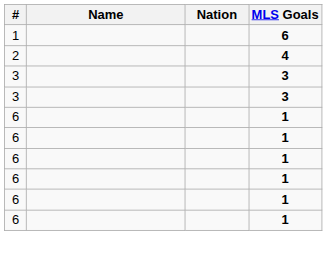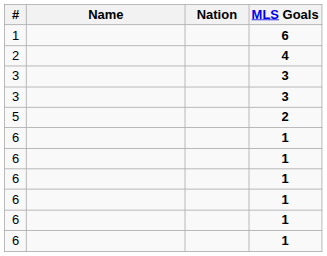+ row: 5 | 2
